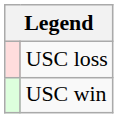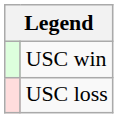rows swapped: USC win <-> USC loss
